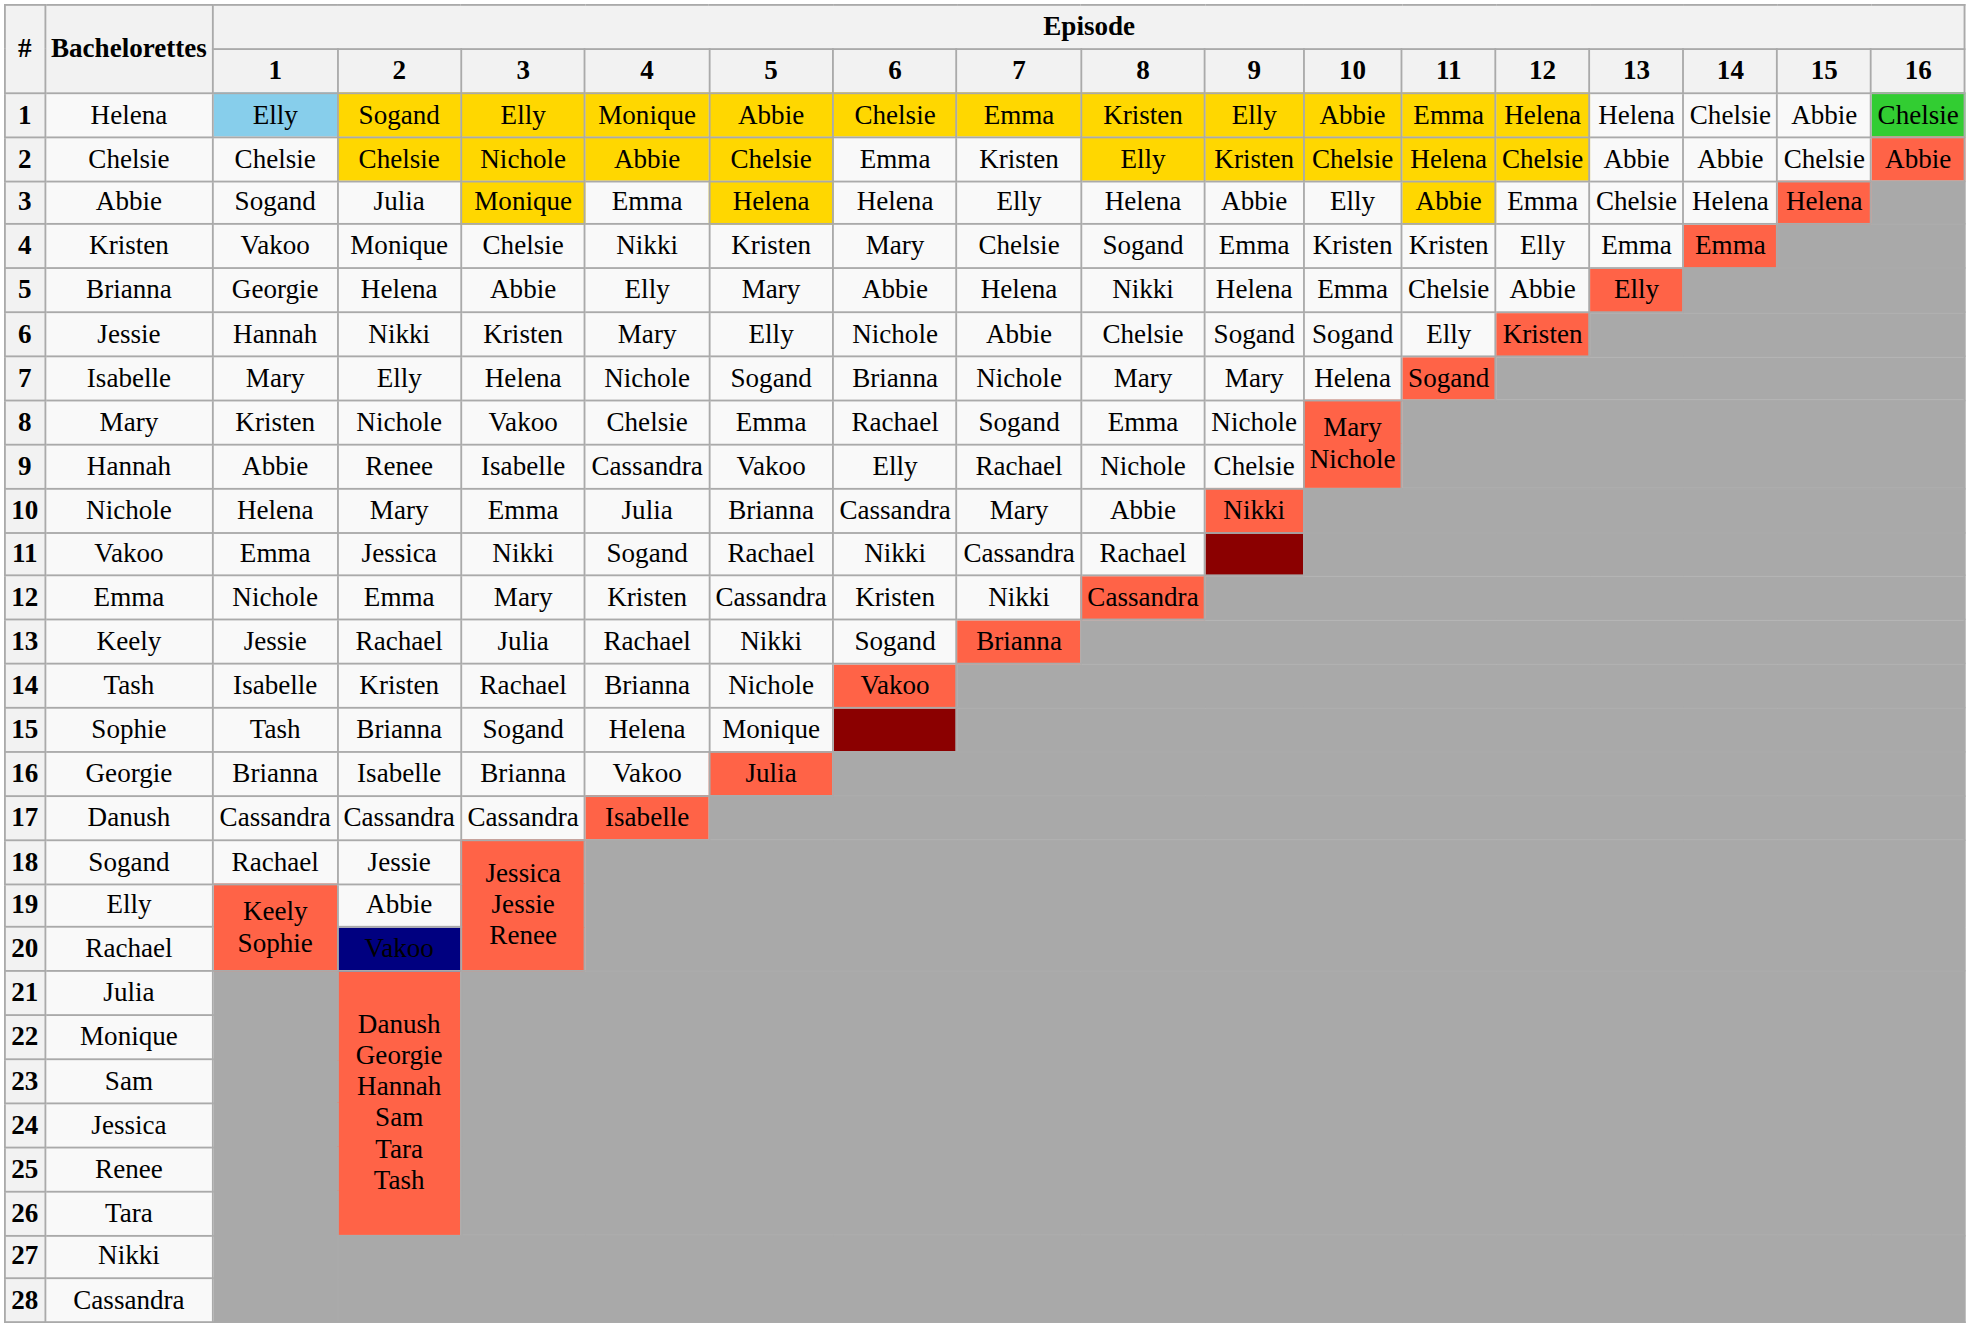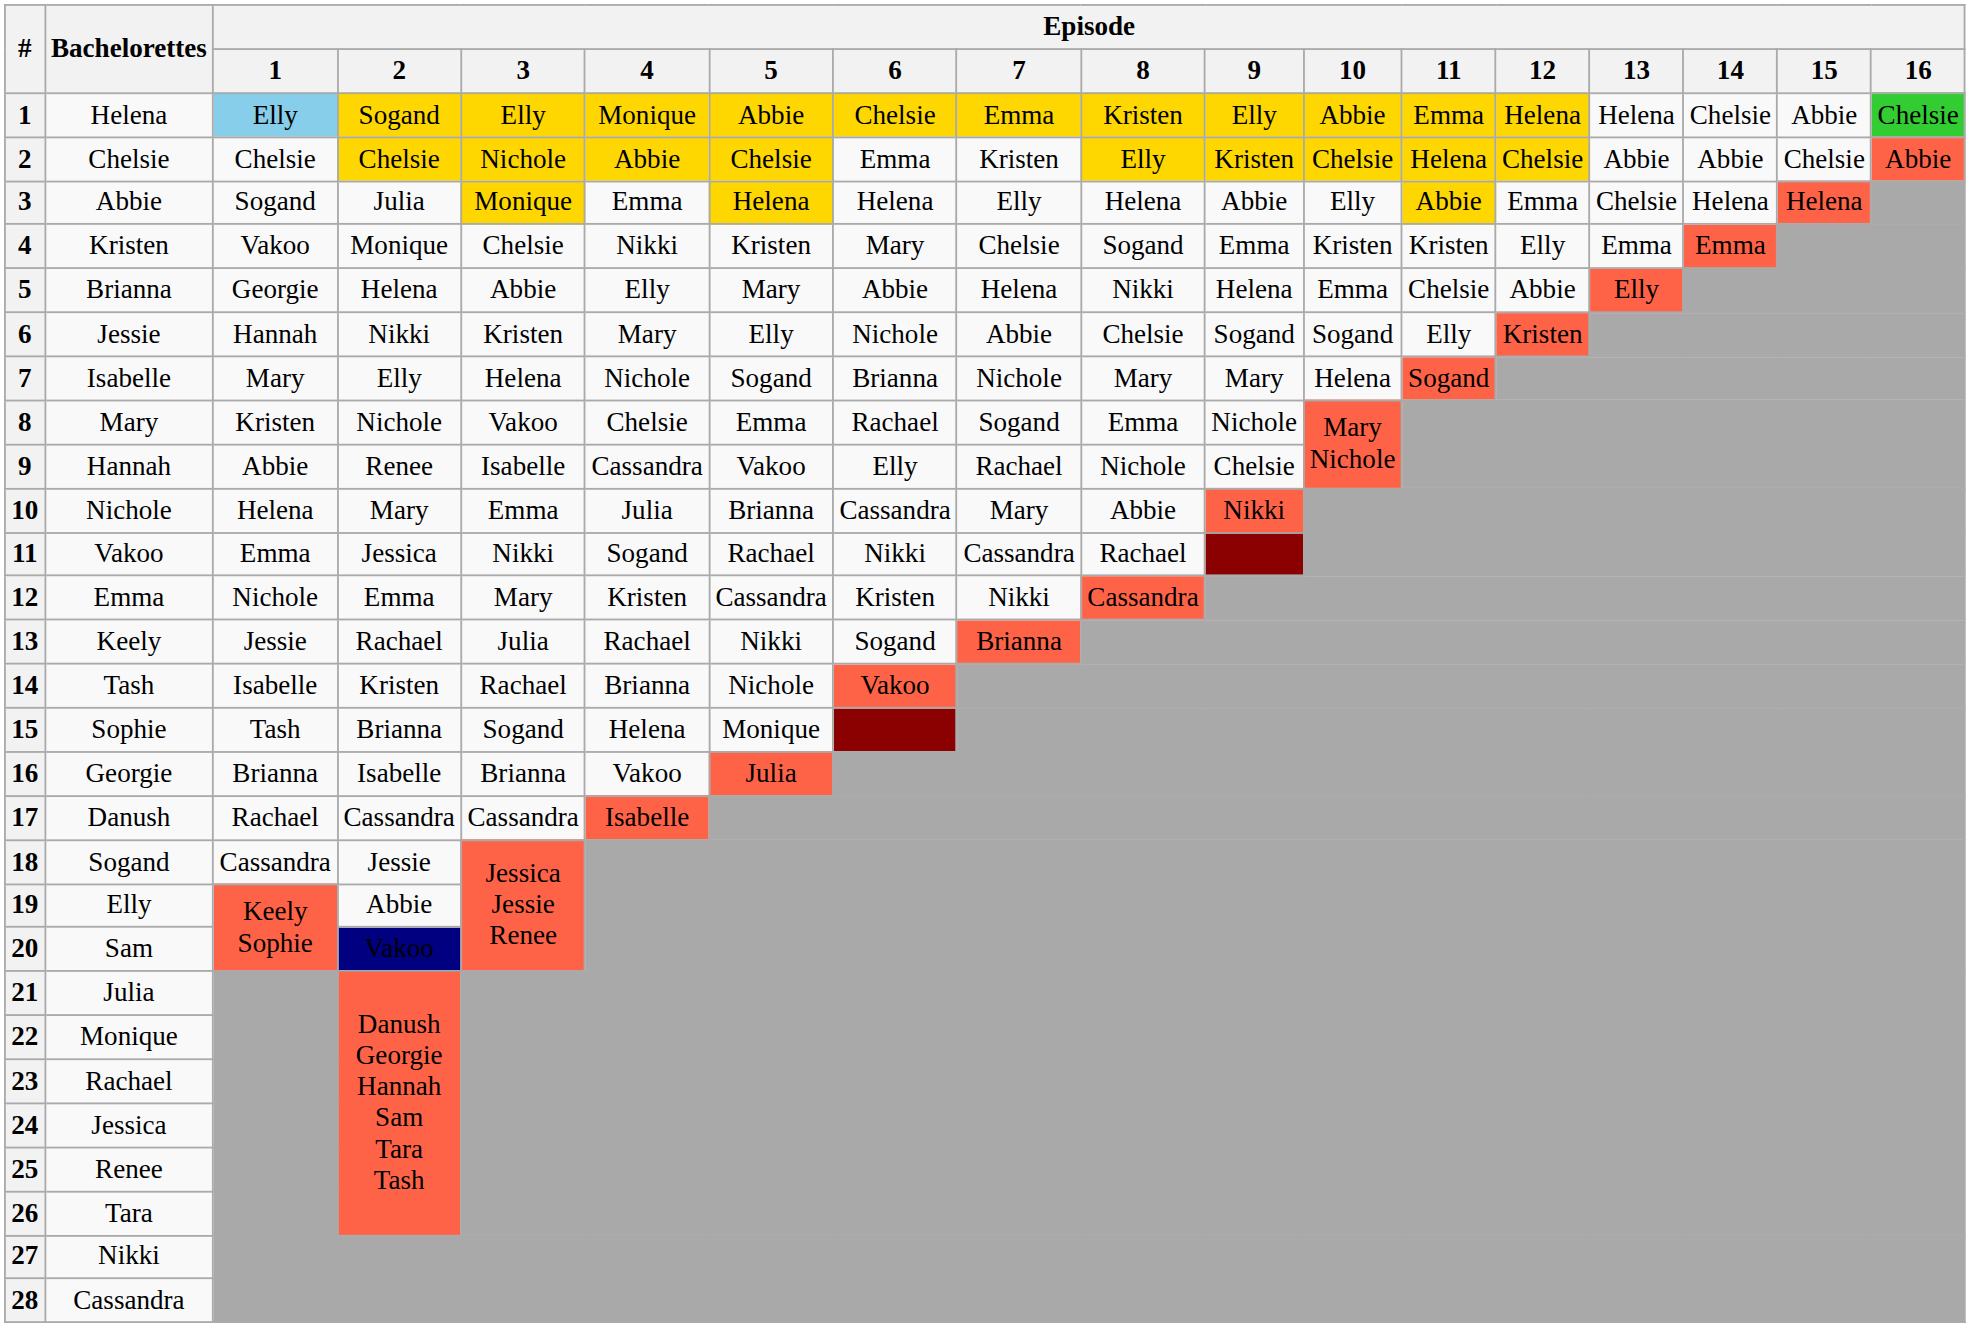17 | Episode / 1: Cassandra -> Rachael
18 | Episode / 1: Rachael -> Cassandra
20 | Bachelorettes: Rachael -> Sam
23 | Bachelorettes: Sam -> Rachael
